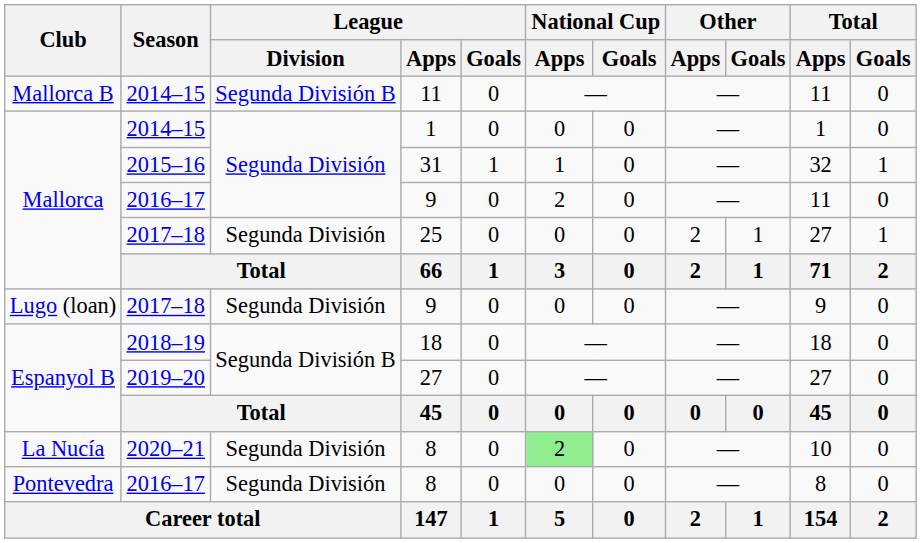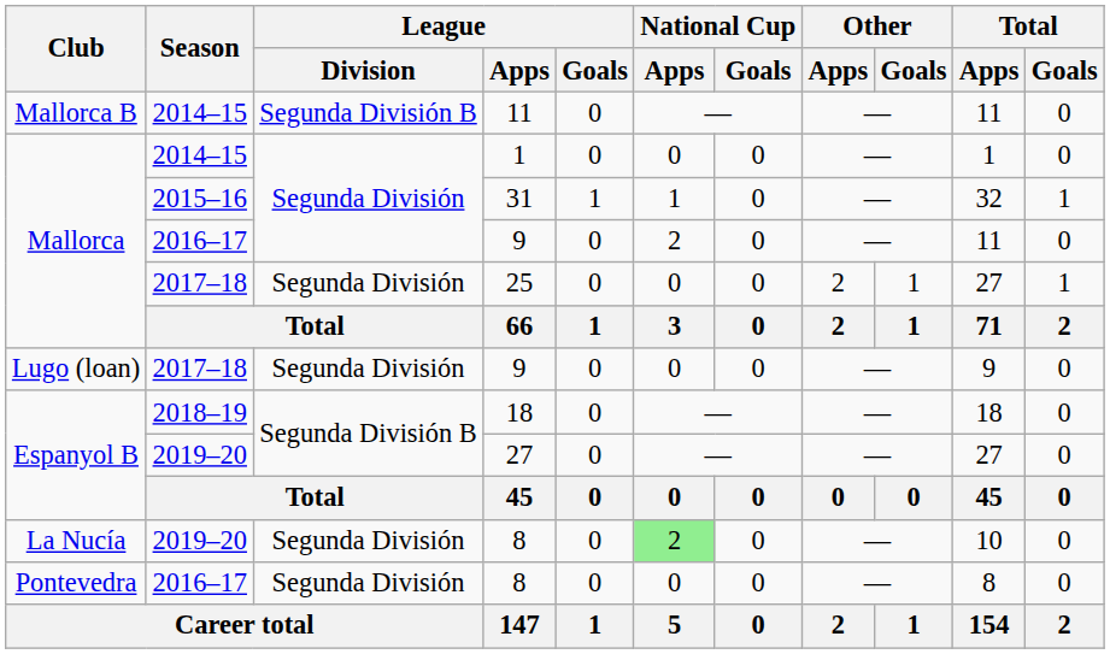La Nucía / 8 | Season: 2020–21 -> 2019–20
